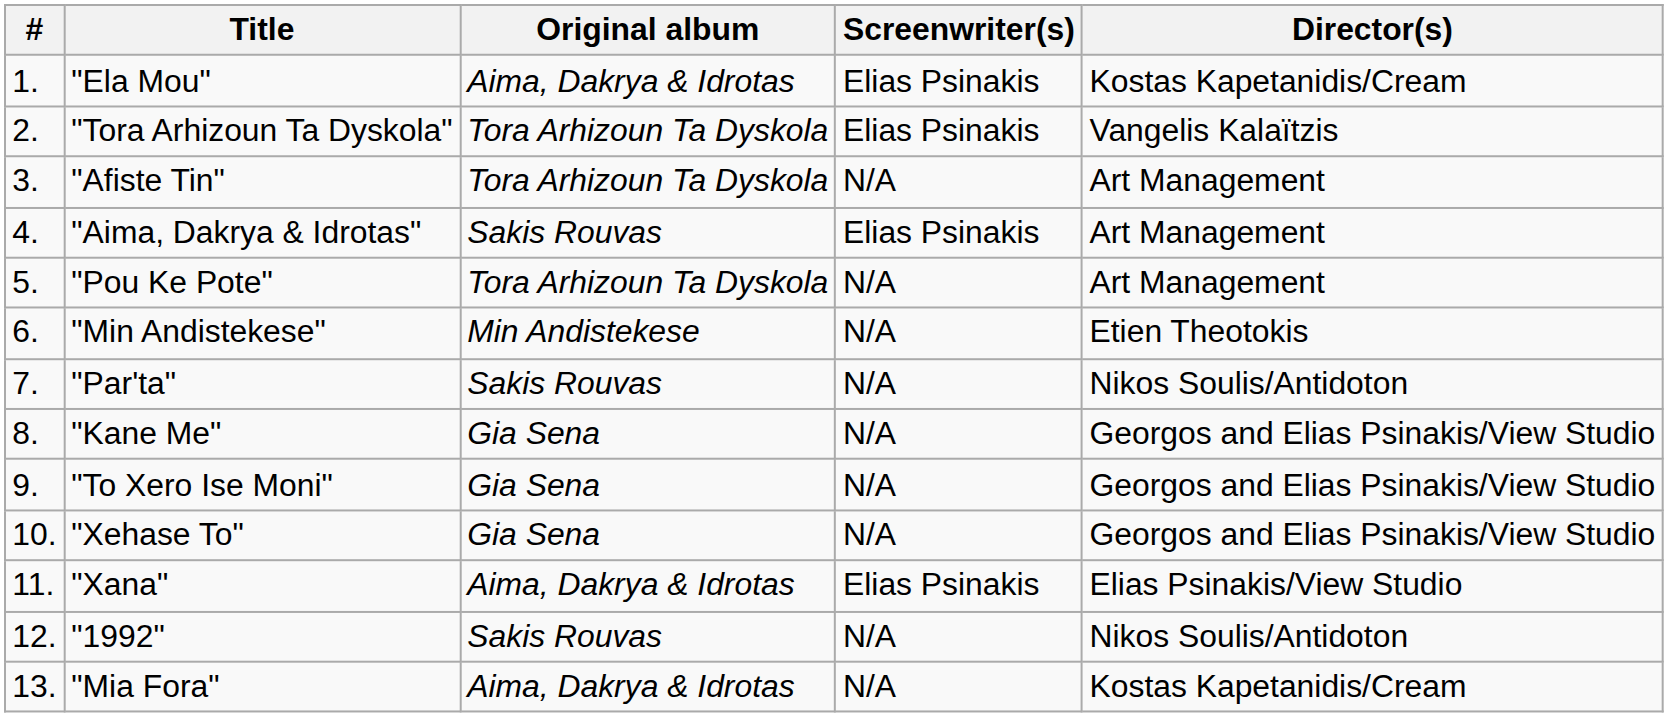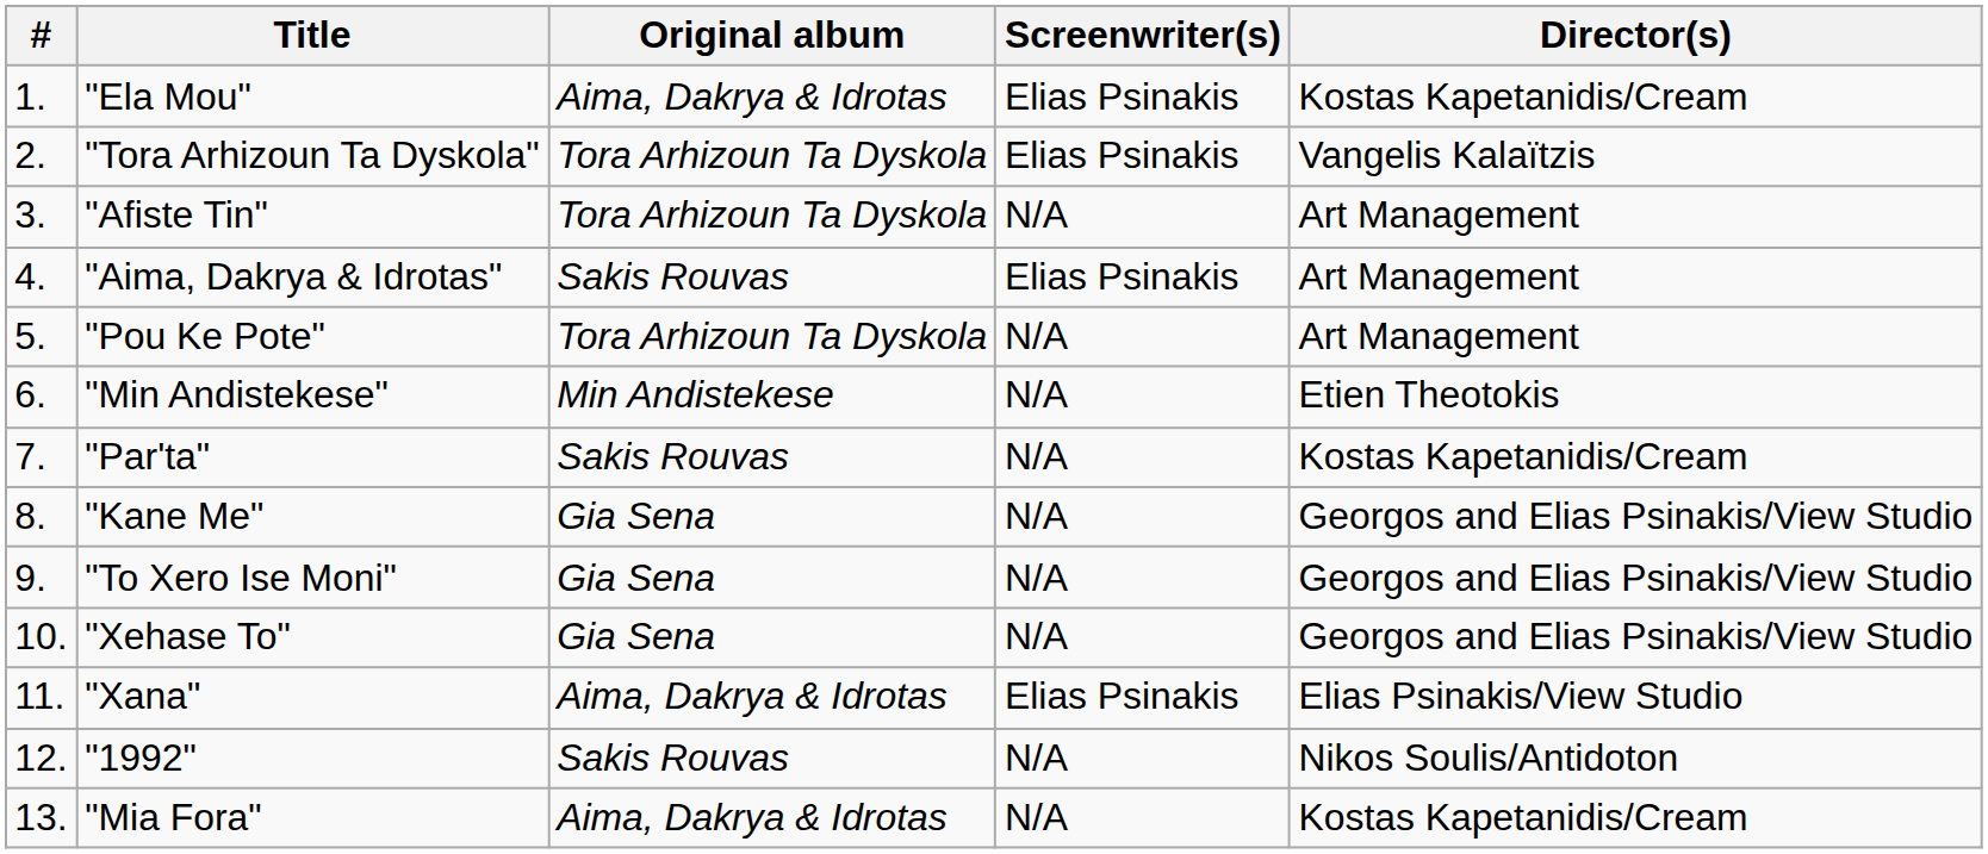"Par'ta" | Director(s): Nikos Soulis/Antidoton -> Kostas Kapetanidis/Cream
